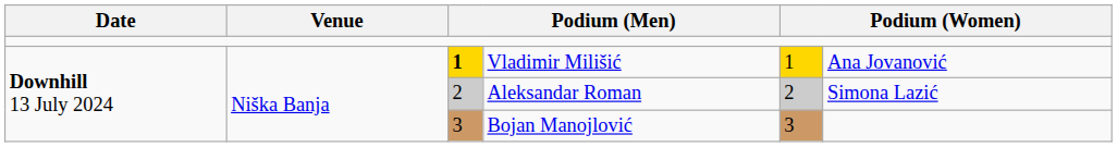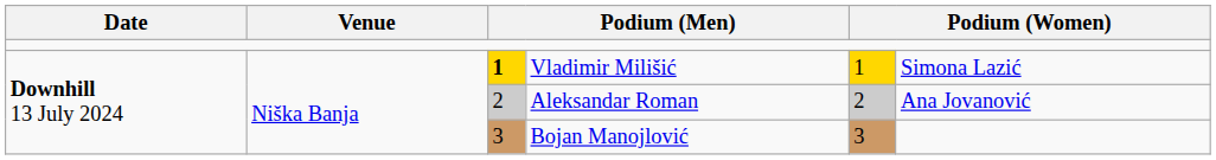Vladimir Milišić | column 6: Ana Jovanović -> Simona Lazić
Aleksandar Roman | column 6: Simona Lazić -> Ana Jovanović
